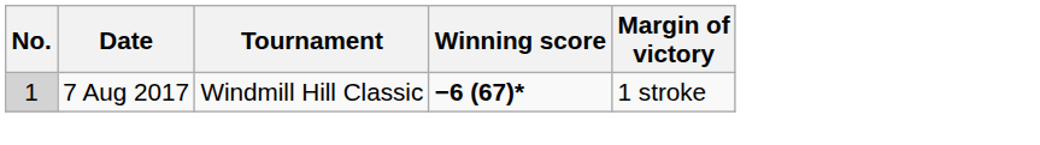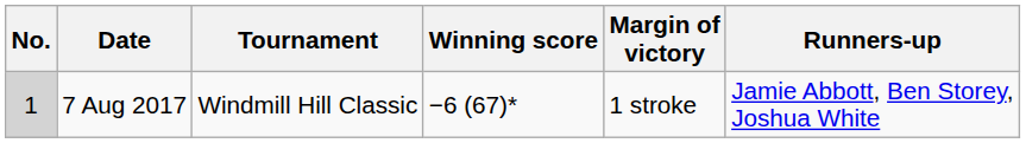+ column: Runners-up | Jamie Abbott, Ben Storey, Joshua White
7 Aug 2017 | Winning score: bold -> normal
